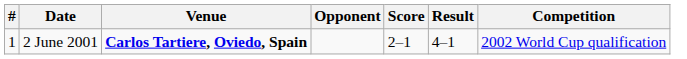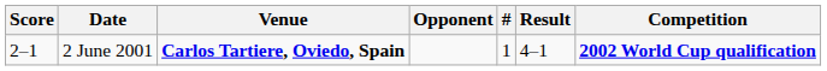columns swapped: # <-> Score
2 June 2001 | Competition: normal -> bold
